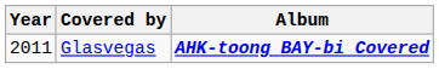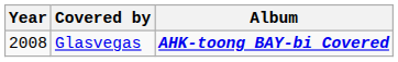Glasvegas | Year: 2011 -> 2008
